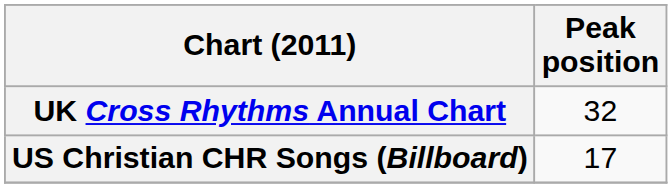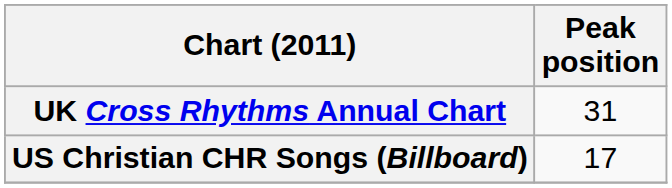UK Cross Rhythms Annual Chart | Peak position: 32 -> 31
